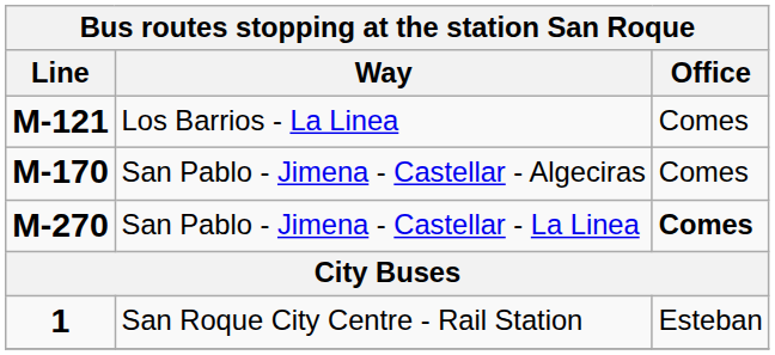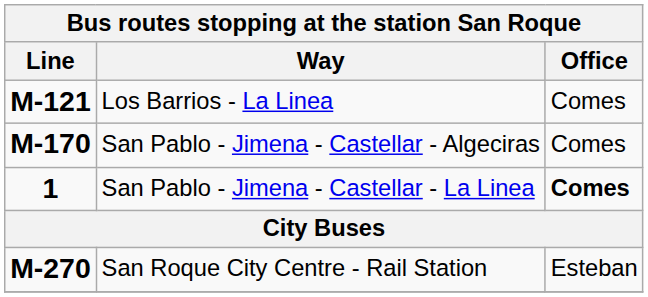San Pablo - Jimena - Castellar - La Linea | Line: M-270 -> 1
San Roque City Centre - Rail Station | Line: 1 -> M-270
